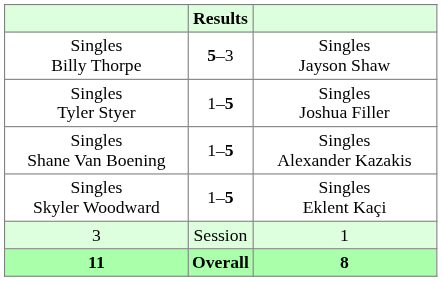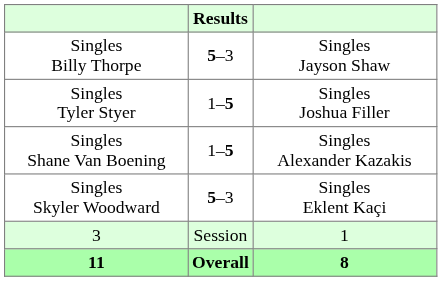Singles Skyler Woodward | Results: 1–5 -> 5–3
